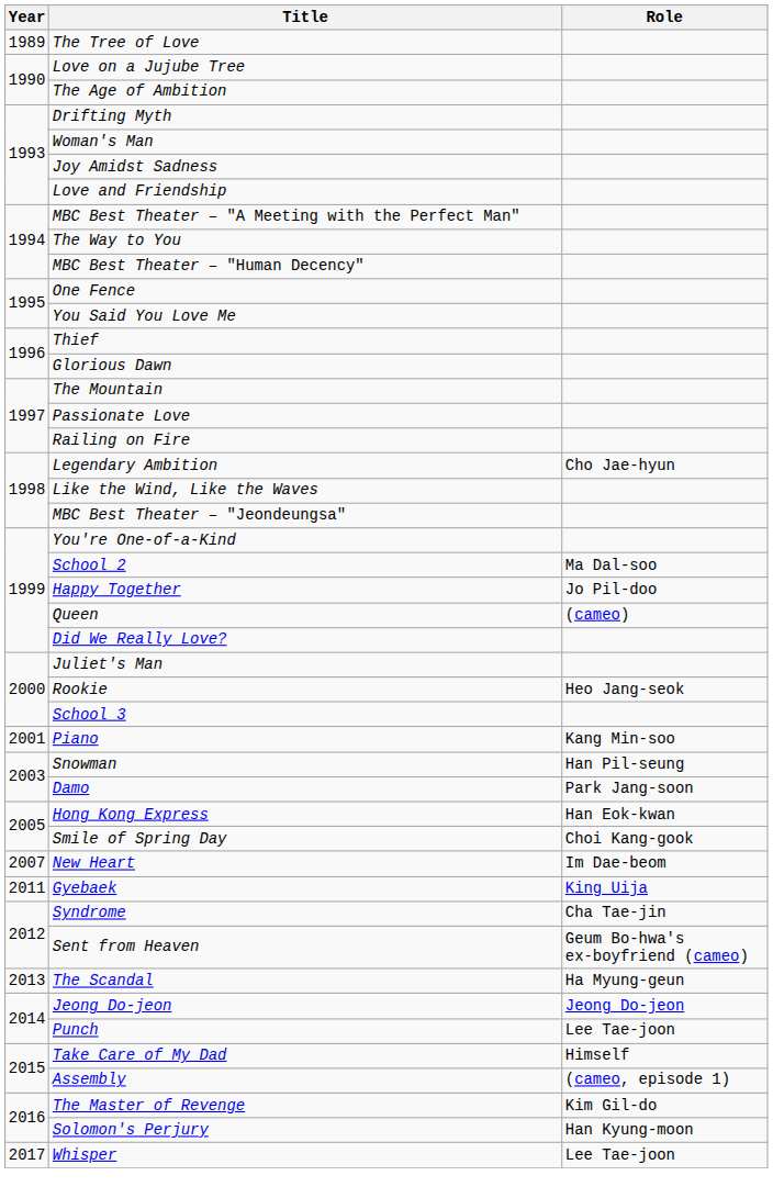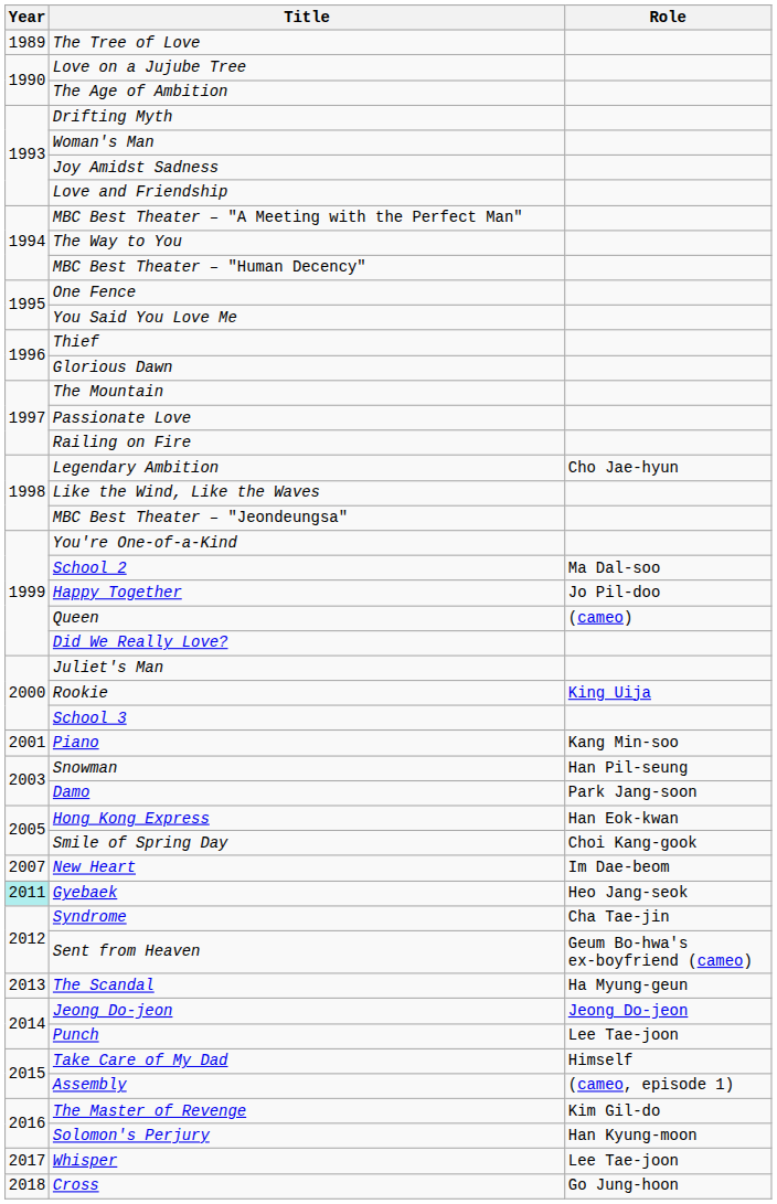Rookie | Role: Heo Jang-seok -> King Uija
Gyebaek | Year: no background -> paleturquoise background
Gyebaek | Role: King Uija -> Heo Jang-seok
+ row: 2018 | Cross | Go Jung-hoon
